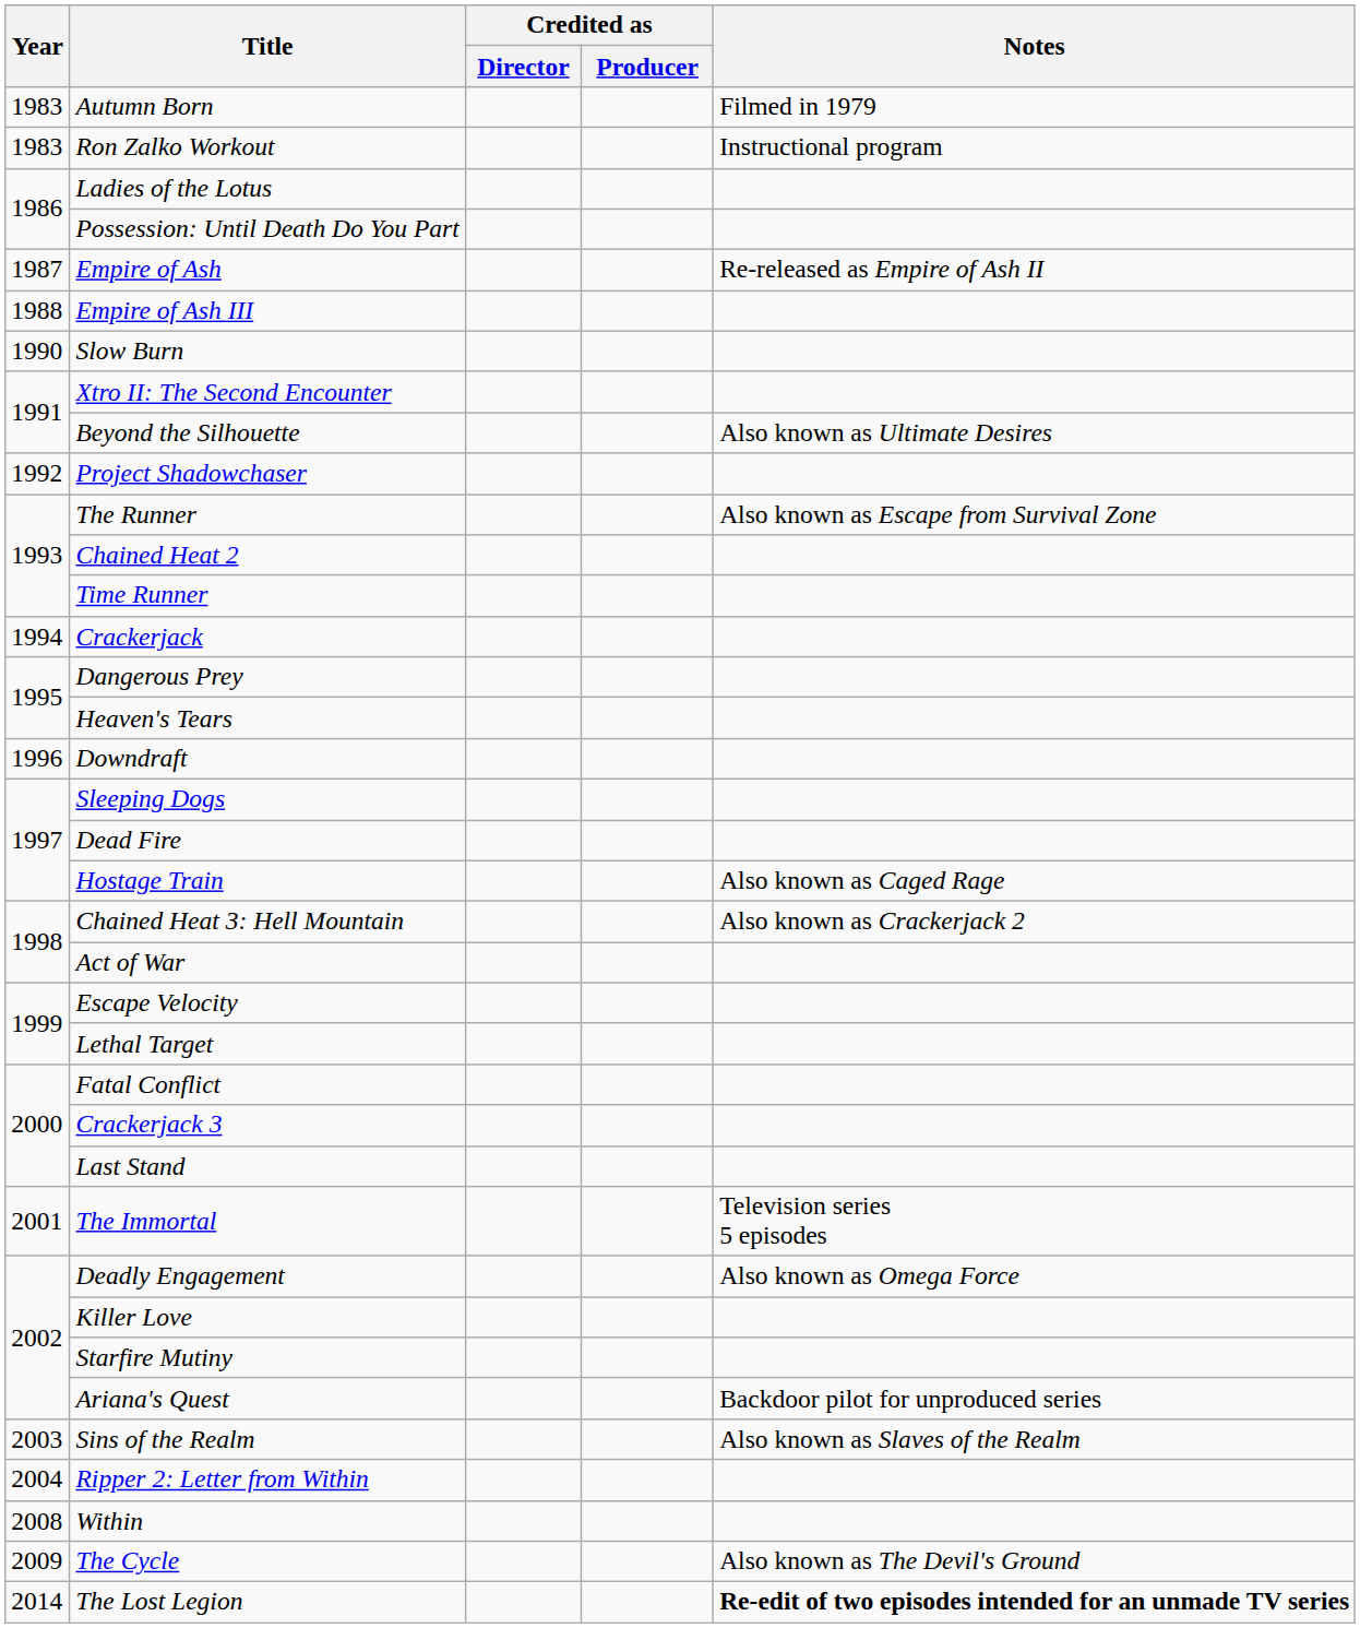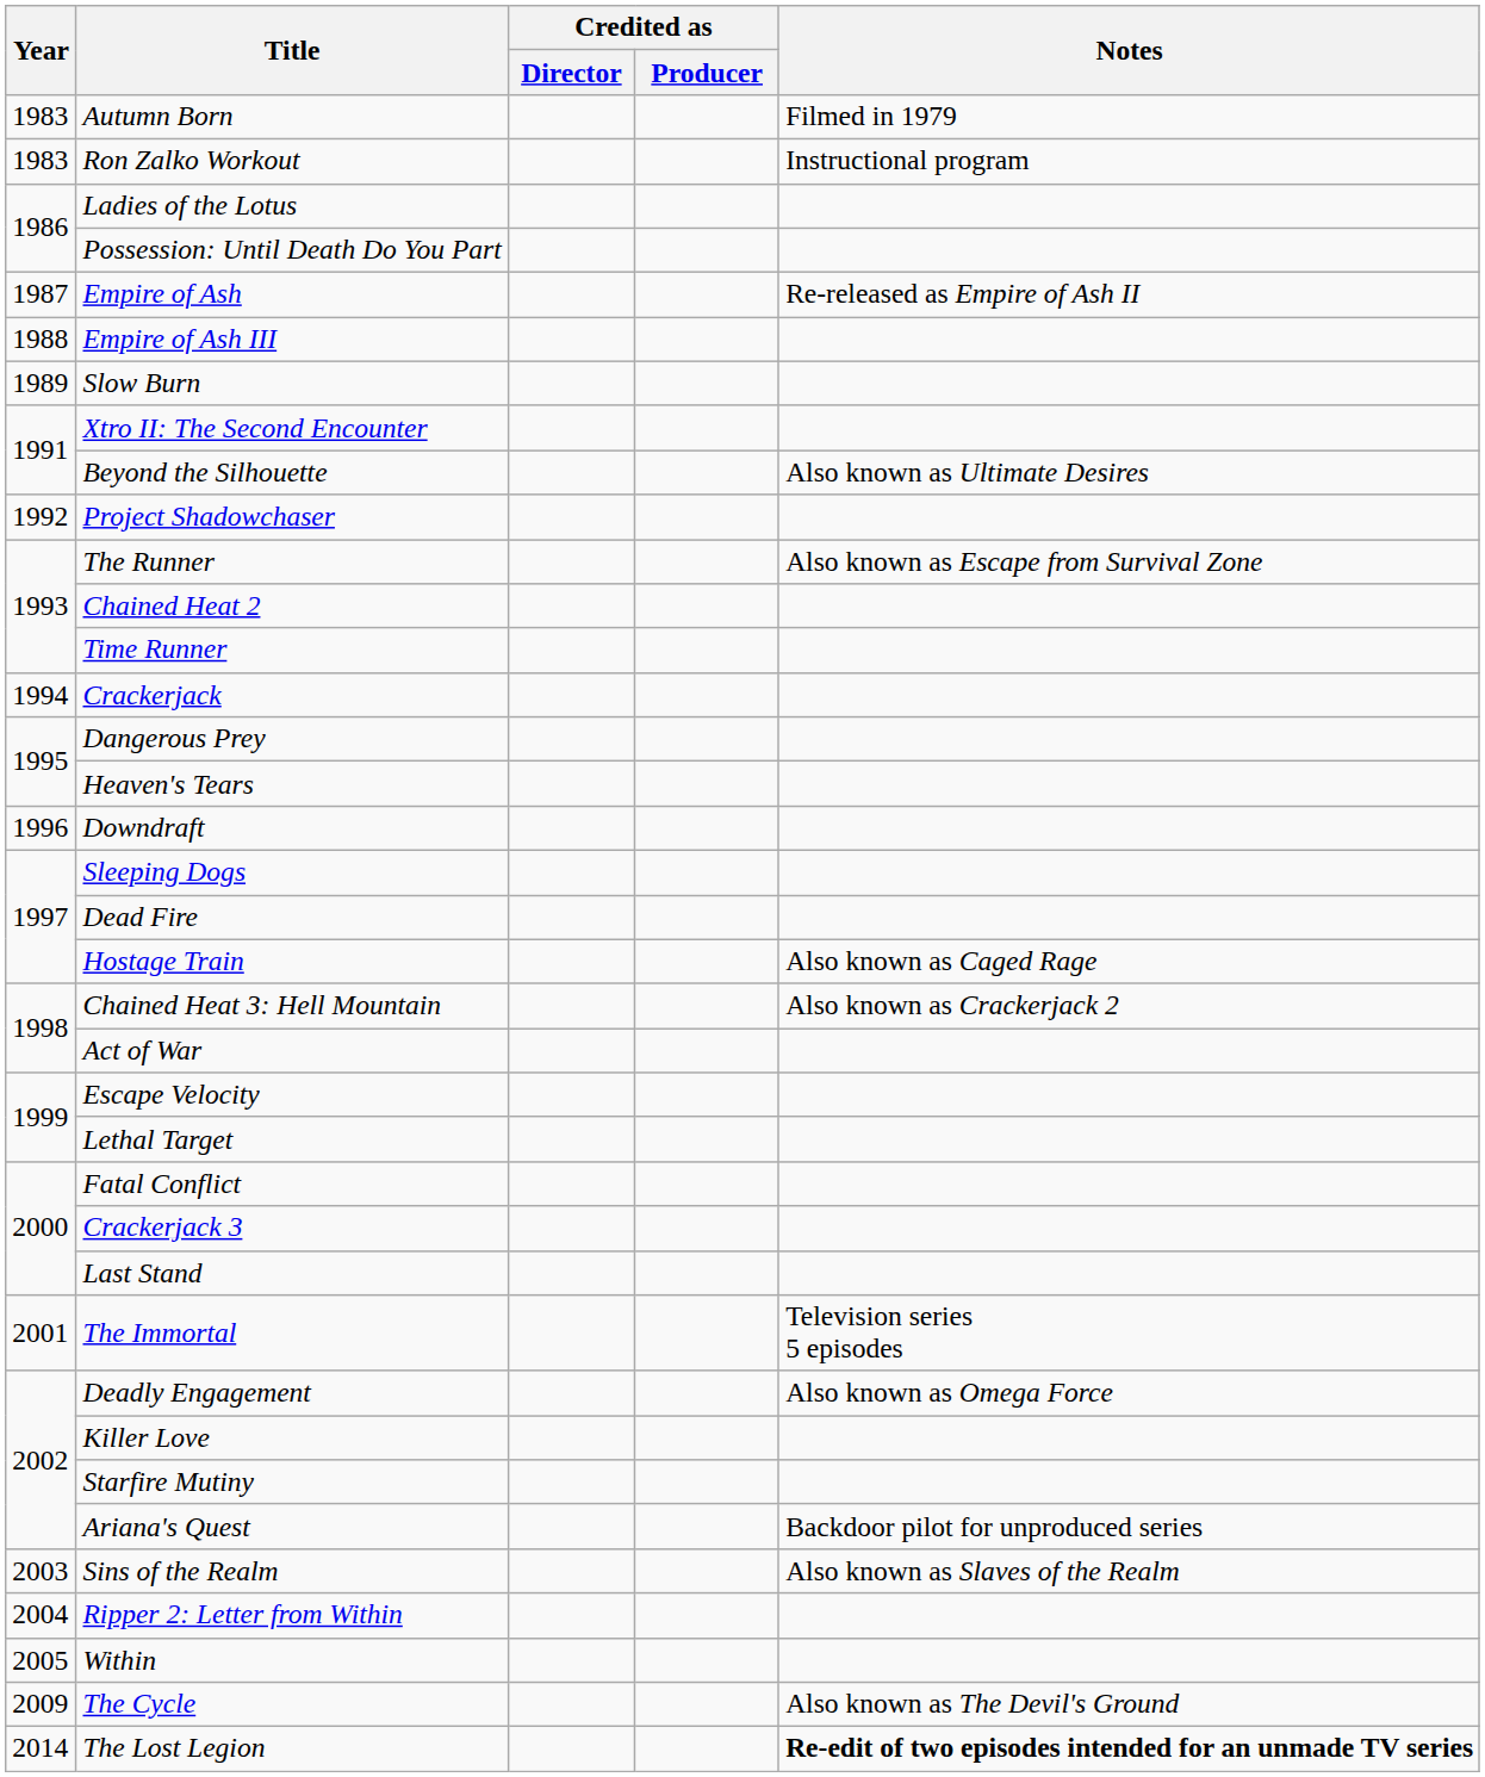Slow Burn | Year: 1990 -> 1989
Within | Year: 2008 -> 2005
